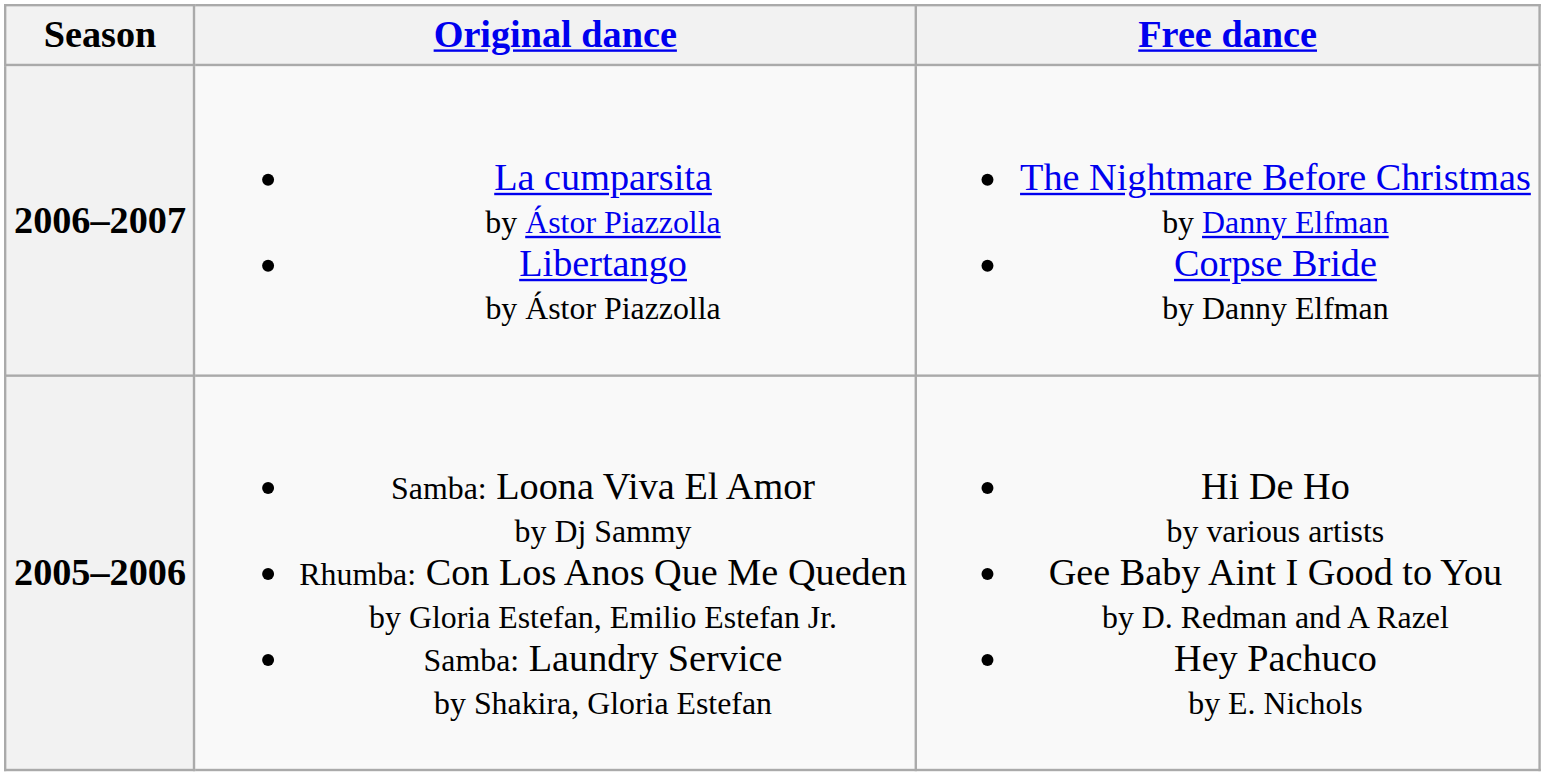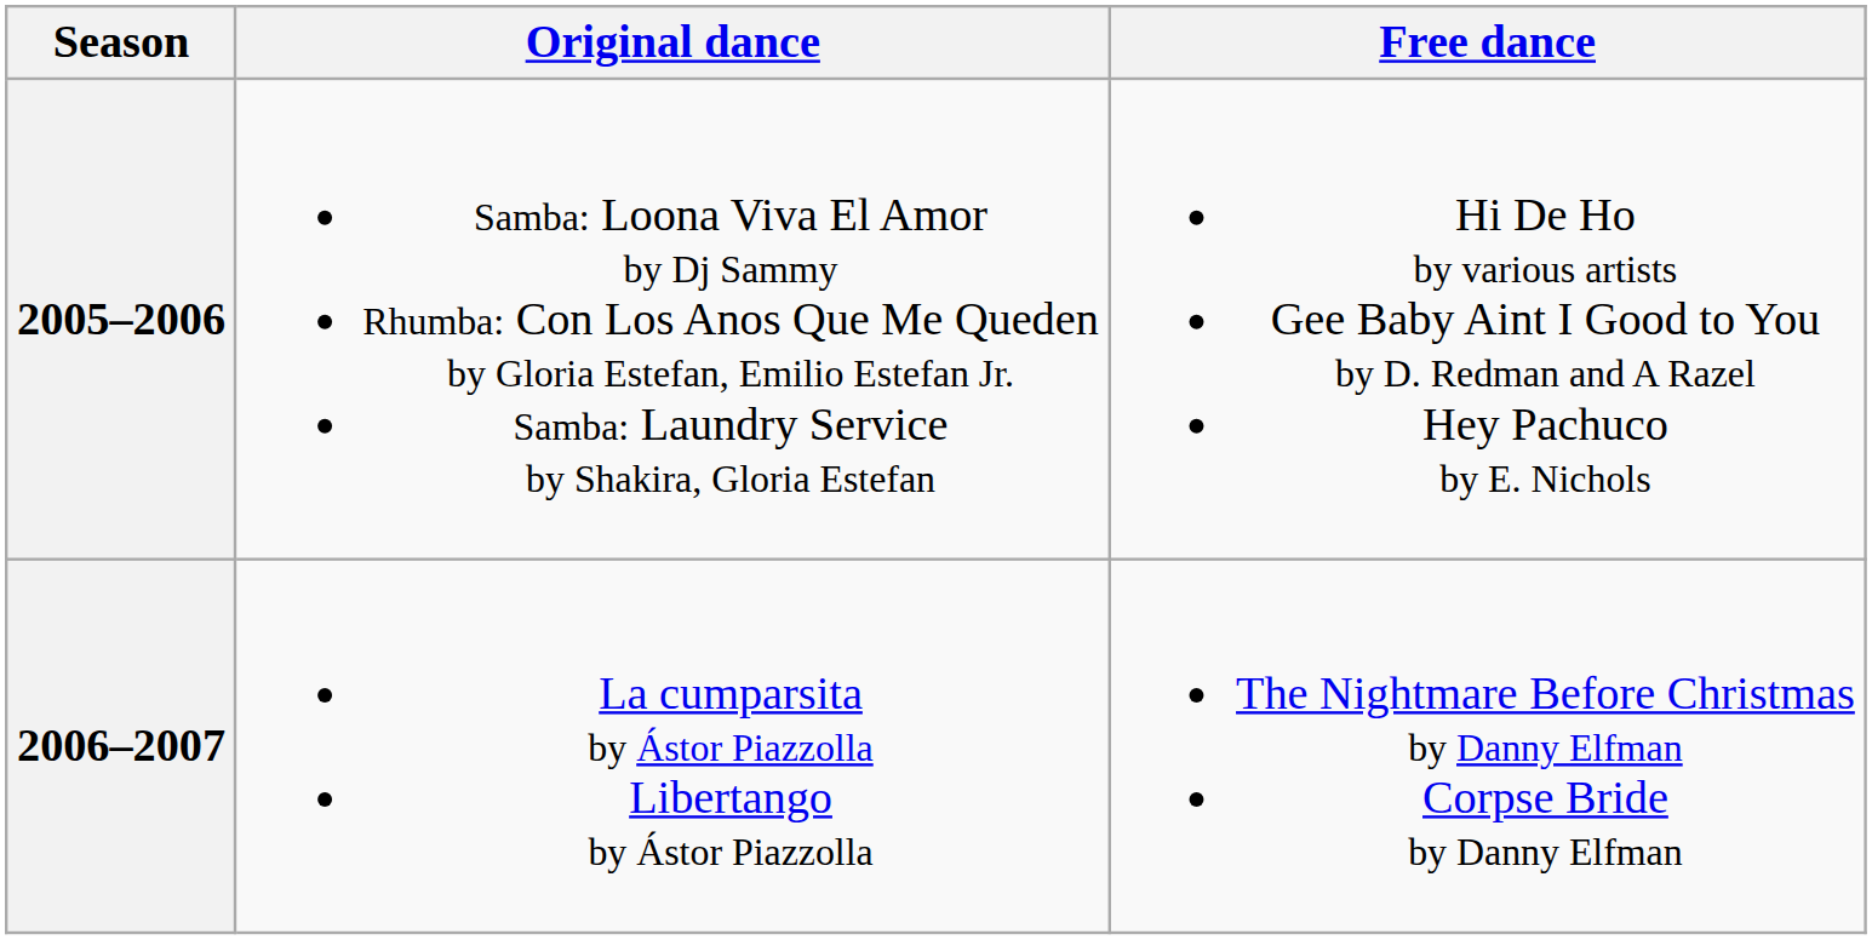rows swapped: 2006–2007 <-> 2005–2006
